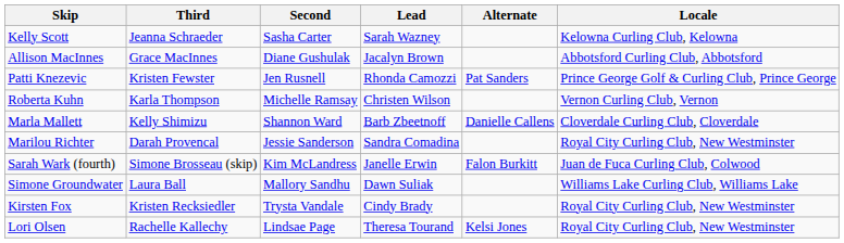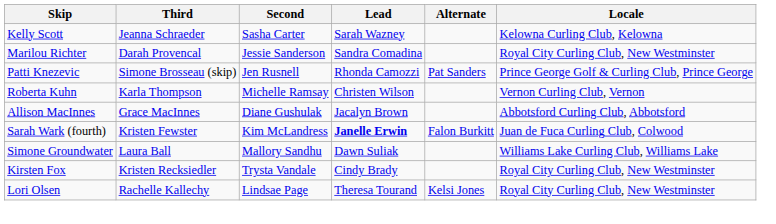rows swapped: Marilou Richter <-> Allison MacInnes
Patti Knezevic | Third: Kristen Fewster -> Simone Brosseau (skip)
- row: Marla Mallett | Kelly Shimizu | Shannon Ward | Barb Zbeetnoff | Danielle Callens | Cloverdale Curling Club, Cloverdale
Sarah Wark (fourth) | Third: Simone Brosseau (skip) -> Kristen Fewster
Sarah Wark (fourth) | Lead: normal -> bold
